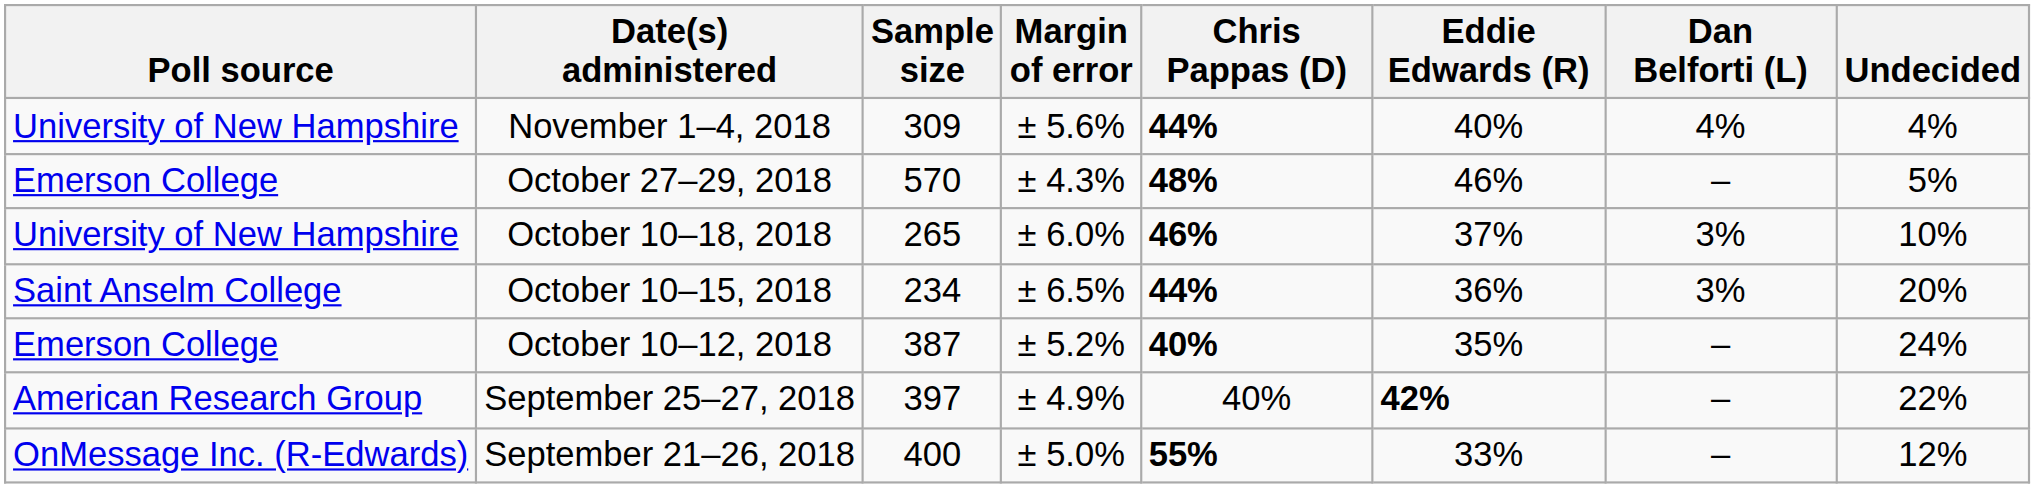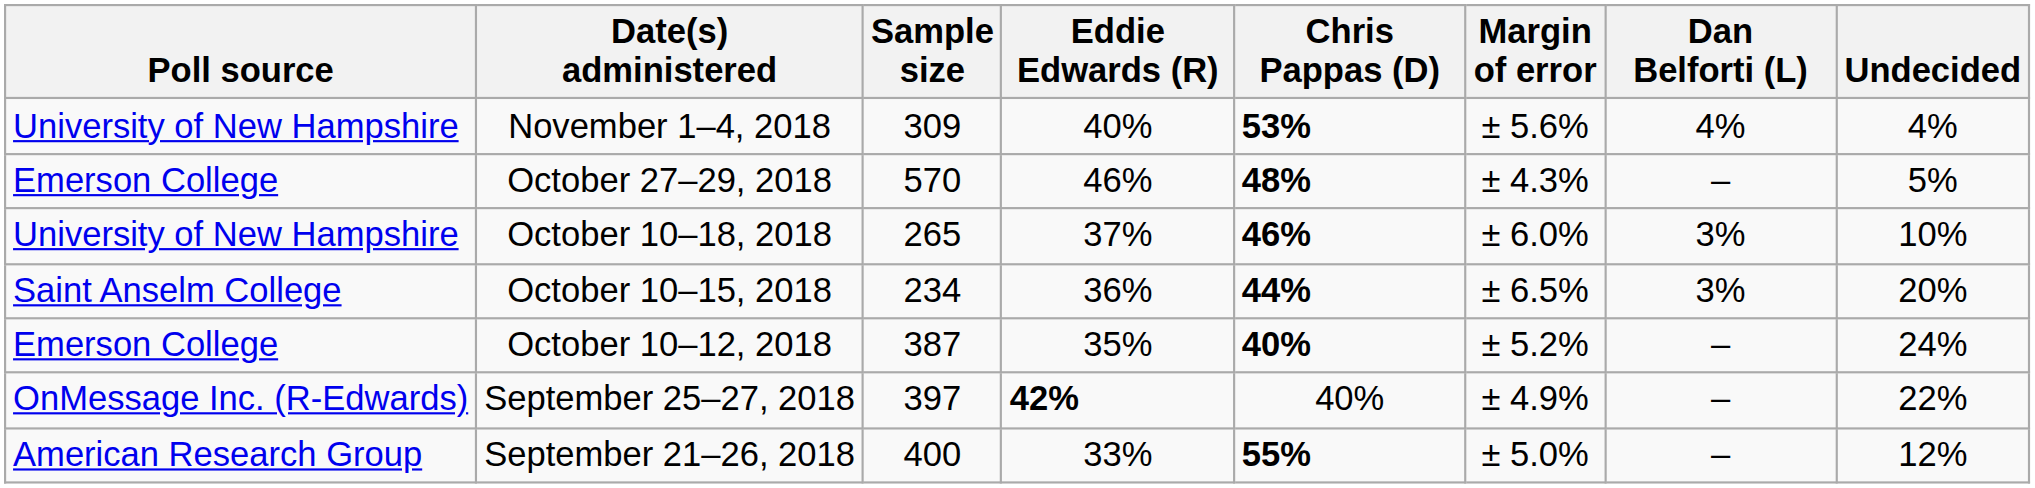columns swapped: Margin of error <-> Eddie Edwards (R)
November 1–4, 2018 | Chris Pappas (D): 44% -> 53%
September 25–27, 2018 | Poll source: American Research Group -> OnMessage Inc. (R-Edwards)
September 21–26, 2018 | Poll source: OnMessage Inc. (R-Edwards) -> American Research Group
